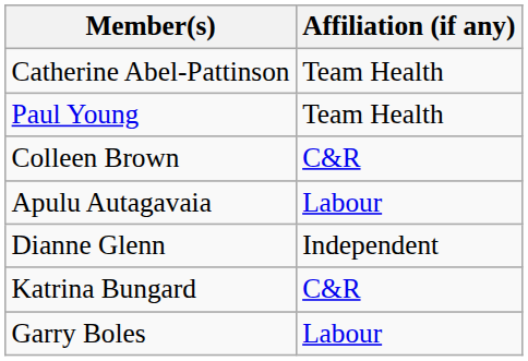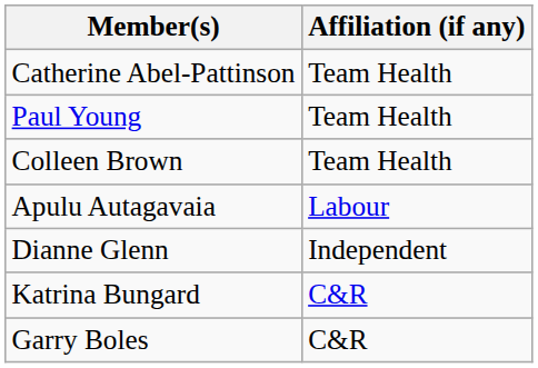Colleen Brown | Affiliation (if any): C&R -> Team Health
Garry Boles | Affiliation (if any): Labour -> C&R
